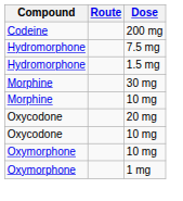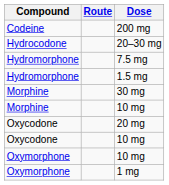+ row: Hydrocodone | 20–30 mg
